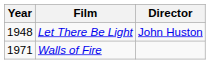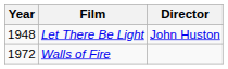Walls of Fire | Year: 1971 -> 1972
